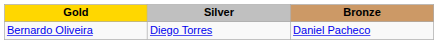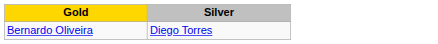- column: Bronze | Daniel Pacheco
